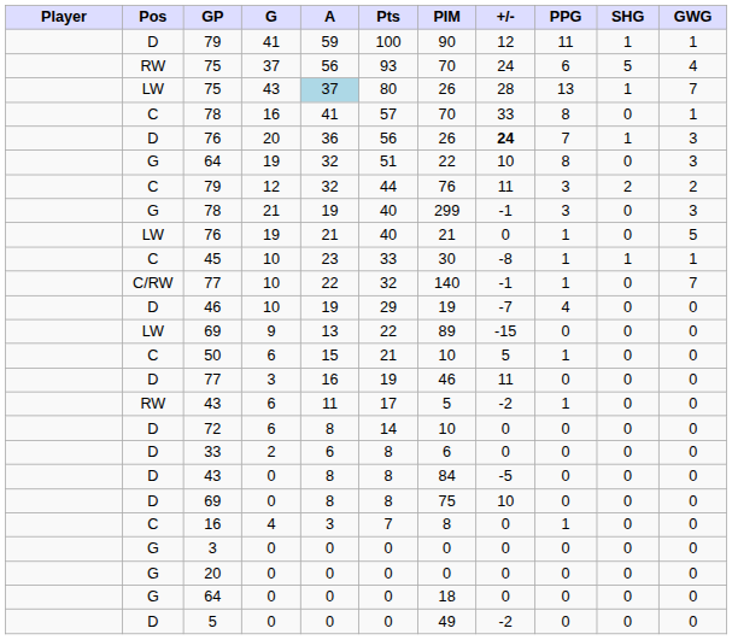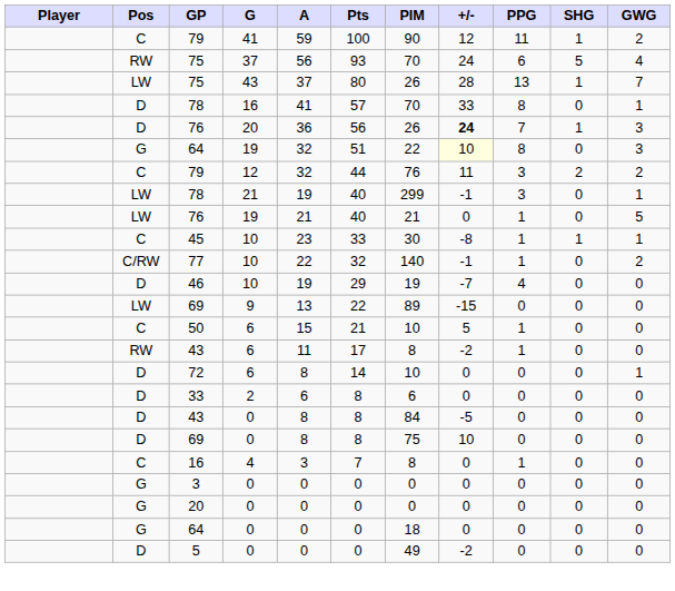79 / 41 | Pos: D -> C
79 / 41 | GWG: 1 -> 2
75 / 43 | A: lightblue background -> no background
78 / 16 | Pos: C -> D
64 / 19 | +/-: no background -> lightyellow background
78 / 21 | Pos: G -> LW
78 / 21 | GWG: 3 -> 1
77 / 10 | GWG: 7 -> 2
- row: D | 77 | 3 | 16 | 19 | 46 | 11 | 0 | 0 | 0
43 / 6 | PIM: 5 -> 8
72 | GWG: 0 -> 1
